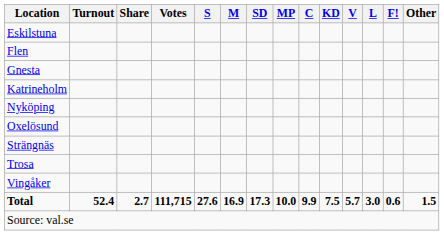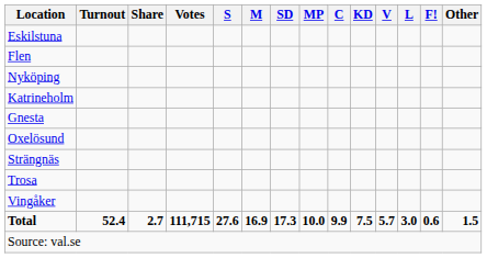rows swapped: Gnesta <-> Nyköping
